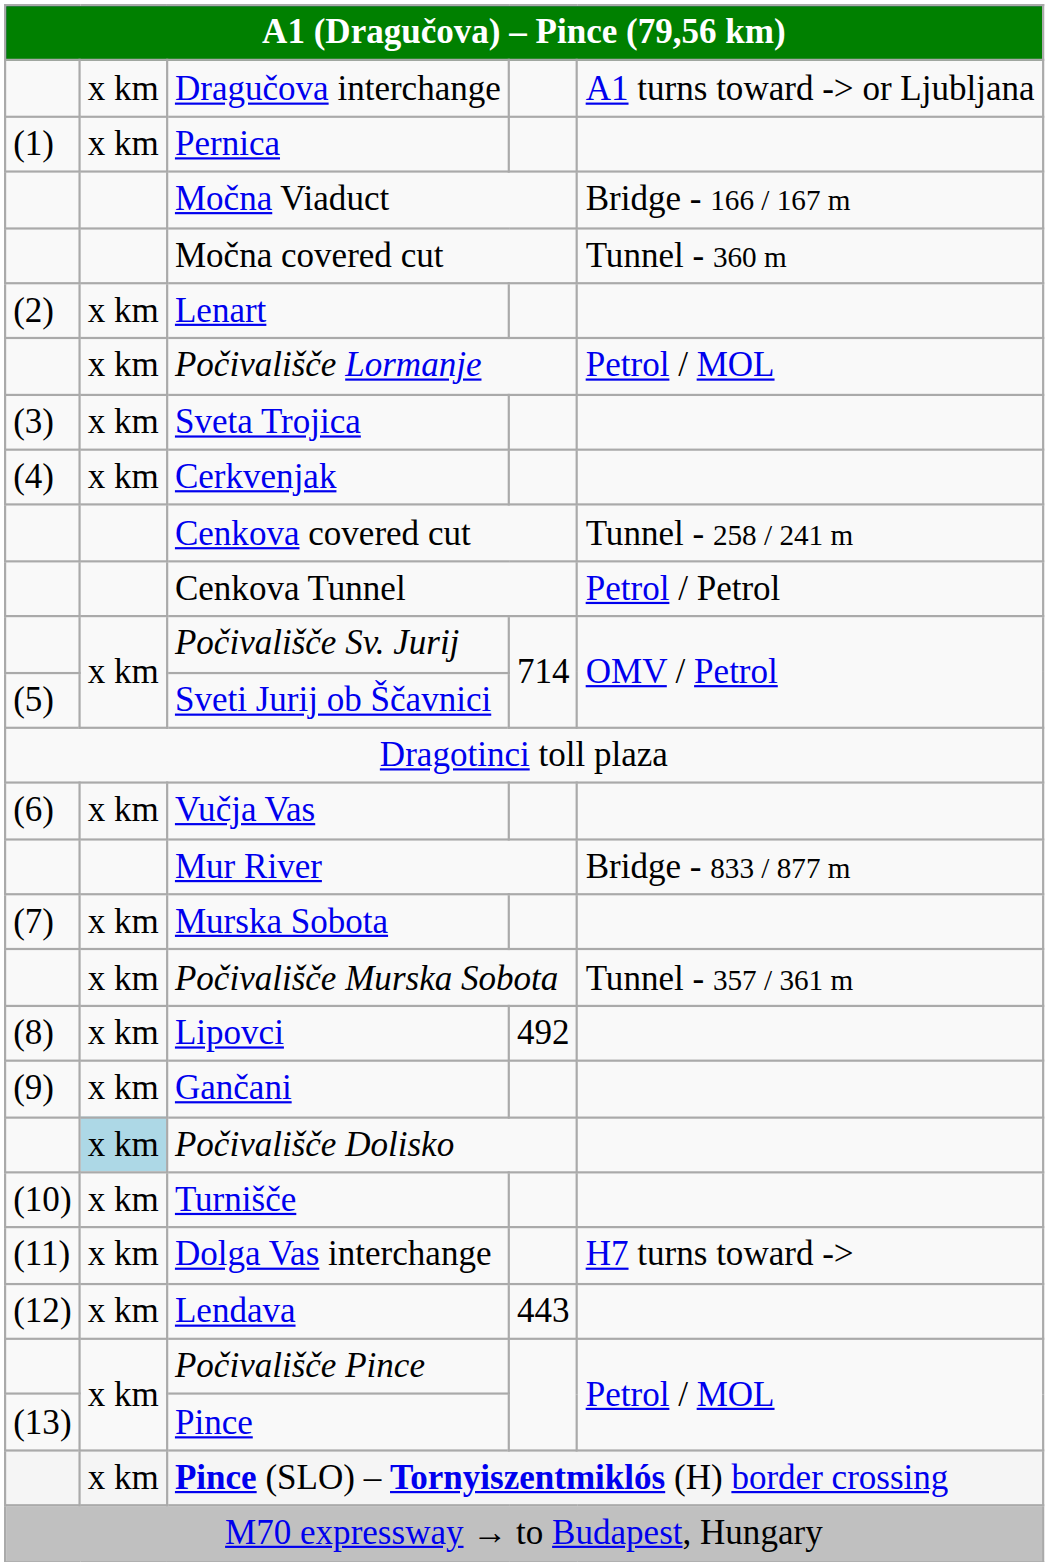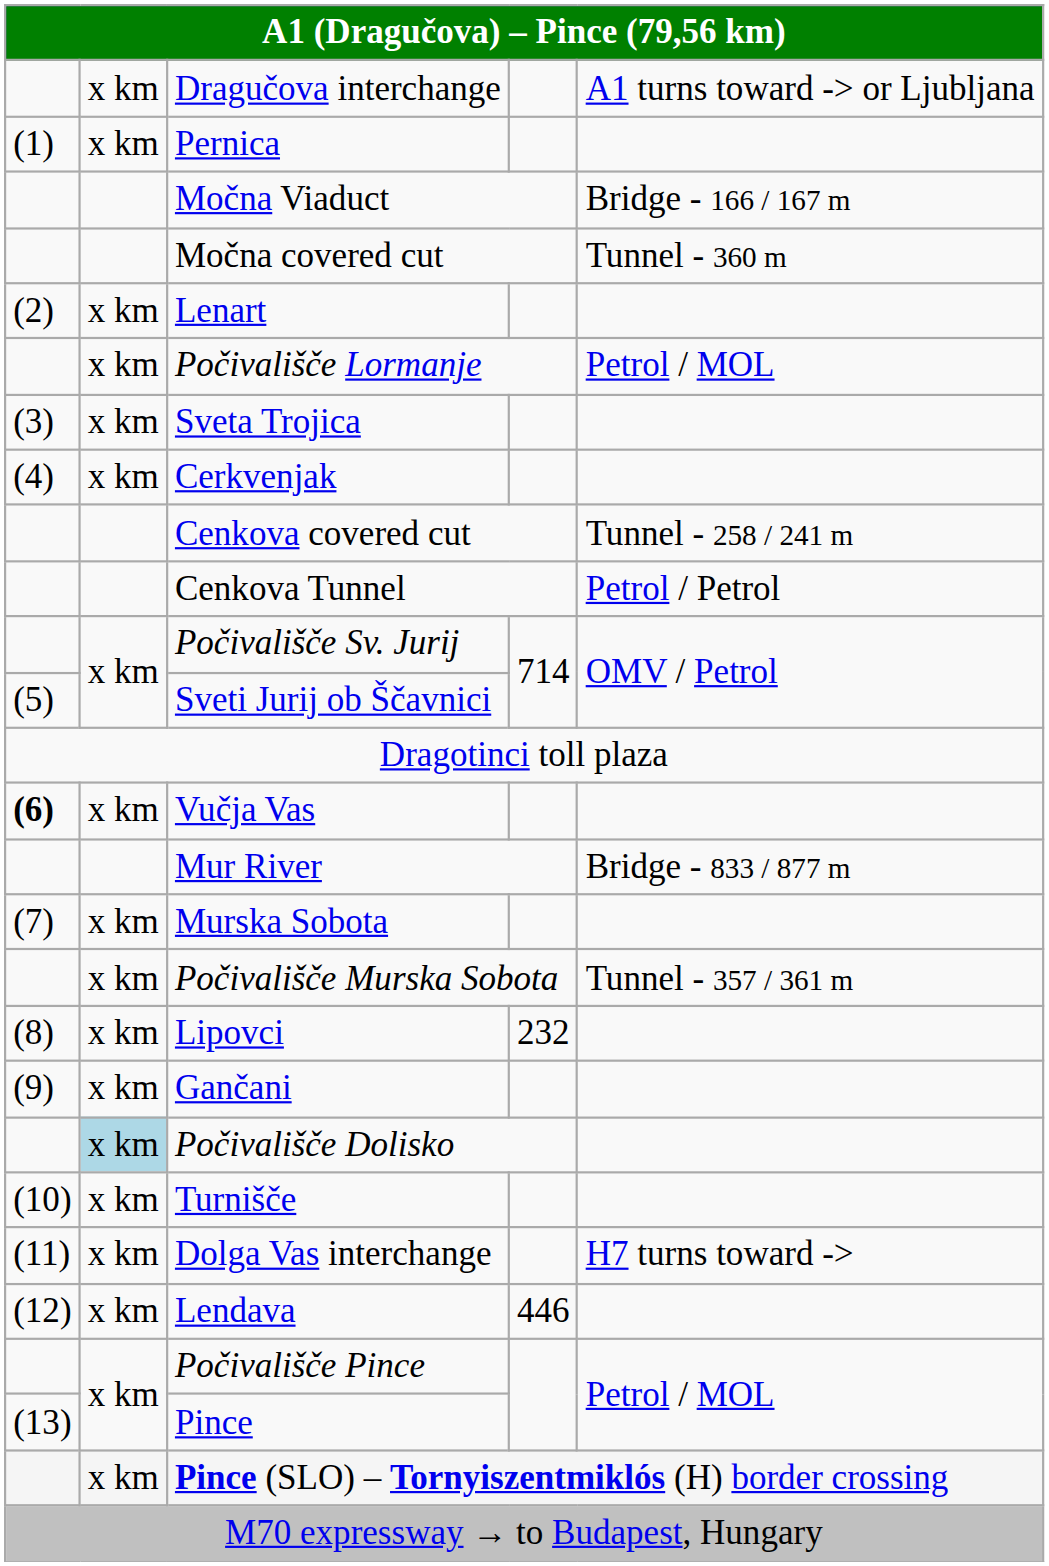Vučja Vas | column 1: normal -> bold
Lipovci | column 4: 492 -> 232
Lendava | column 4: 443 -> 446
